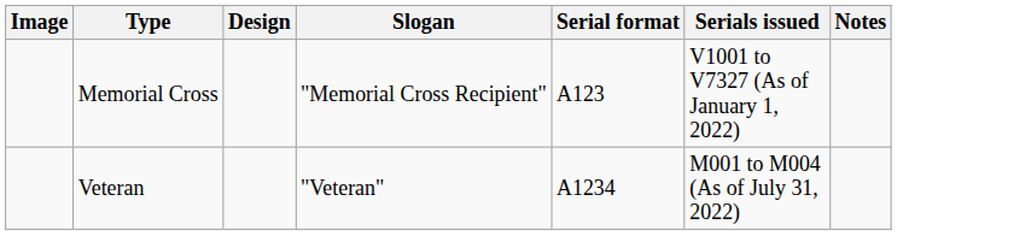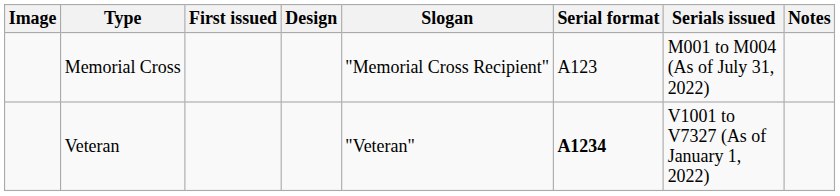+ column: First issued
Memorial Cross | Serials issued: V1001 to V7327 (As of January 1, 2022) -> M001 to M004 (As of July 31, 2022)
Veteran | Serial format: normal -> bold
Veteran | Serials issued: M001 to M004 (As of July 31, 2022) -> V1001 to V7327 (As of January 1, 2022)
